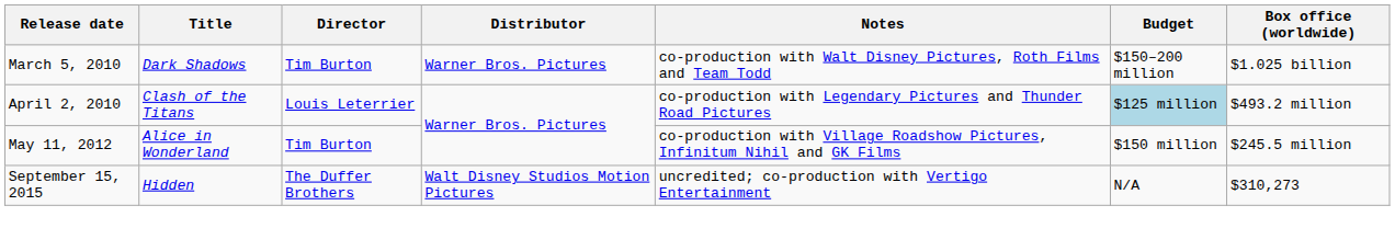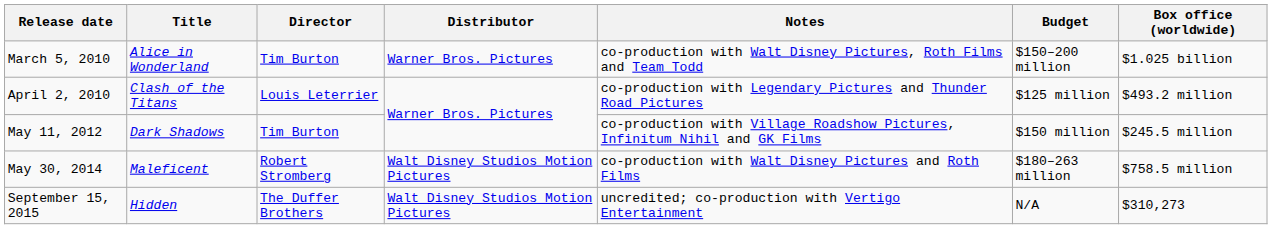March 5, 2010 | Title: Dark Shadows -> Alice in Wonderland
April 2, 2010 | Budget: lightblue background -> no background
May 11, 2012 | Title: Alice in Wonderland -> Dark Shadows
+ row: May 30, 2014 | Maleficent | Robert Stromberg | Walt Disney Studios Motion Pictures | co-production with Walt Disney Pictures and Roth Films | $180–263 million | $758.5 million
